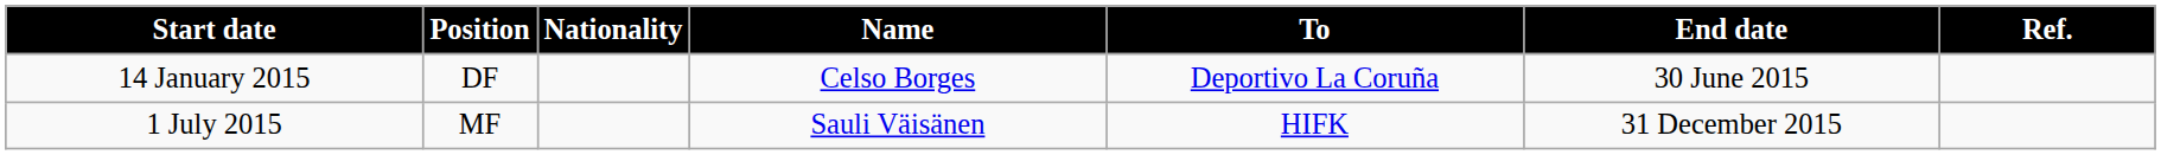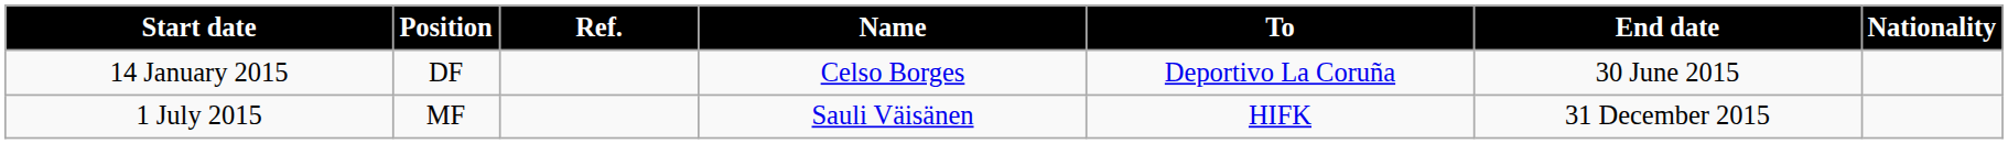columns swapped: Nationality <-> Ref.
